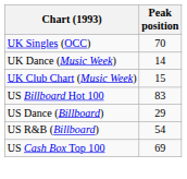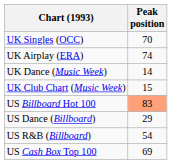+ row: UK Airplay (ERA) | 74
US Billboard Hot 100 | Peak position: no background -> lightsalmon background
